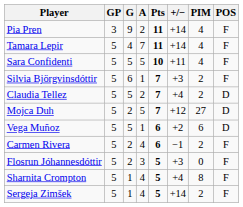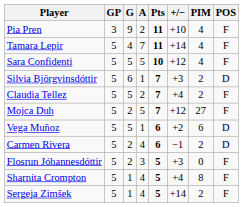Pia Pren | +/−: +14 -> +10
Sara Confidenti | +/−: +11 -> +12
Silvia Björgvinsdóttir | POS: F -> D
Claudia Tellez | POS: D -> F
Mojca Duh | POS: D -> F
Carmen Rivera | POS: F -> D
